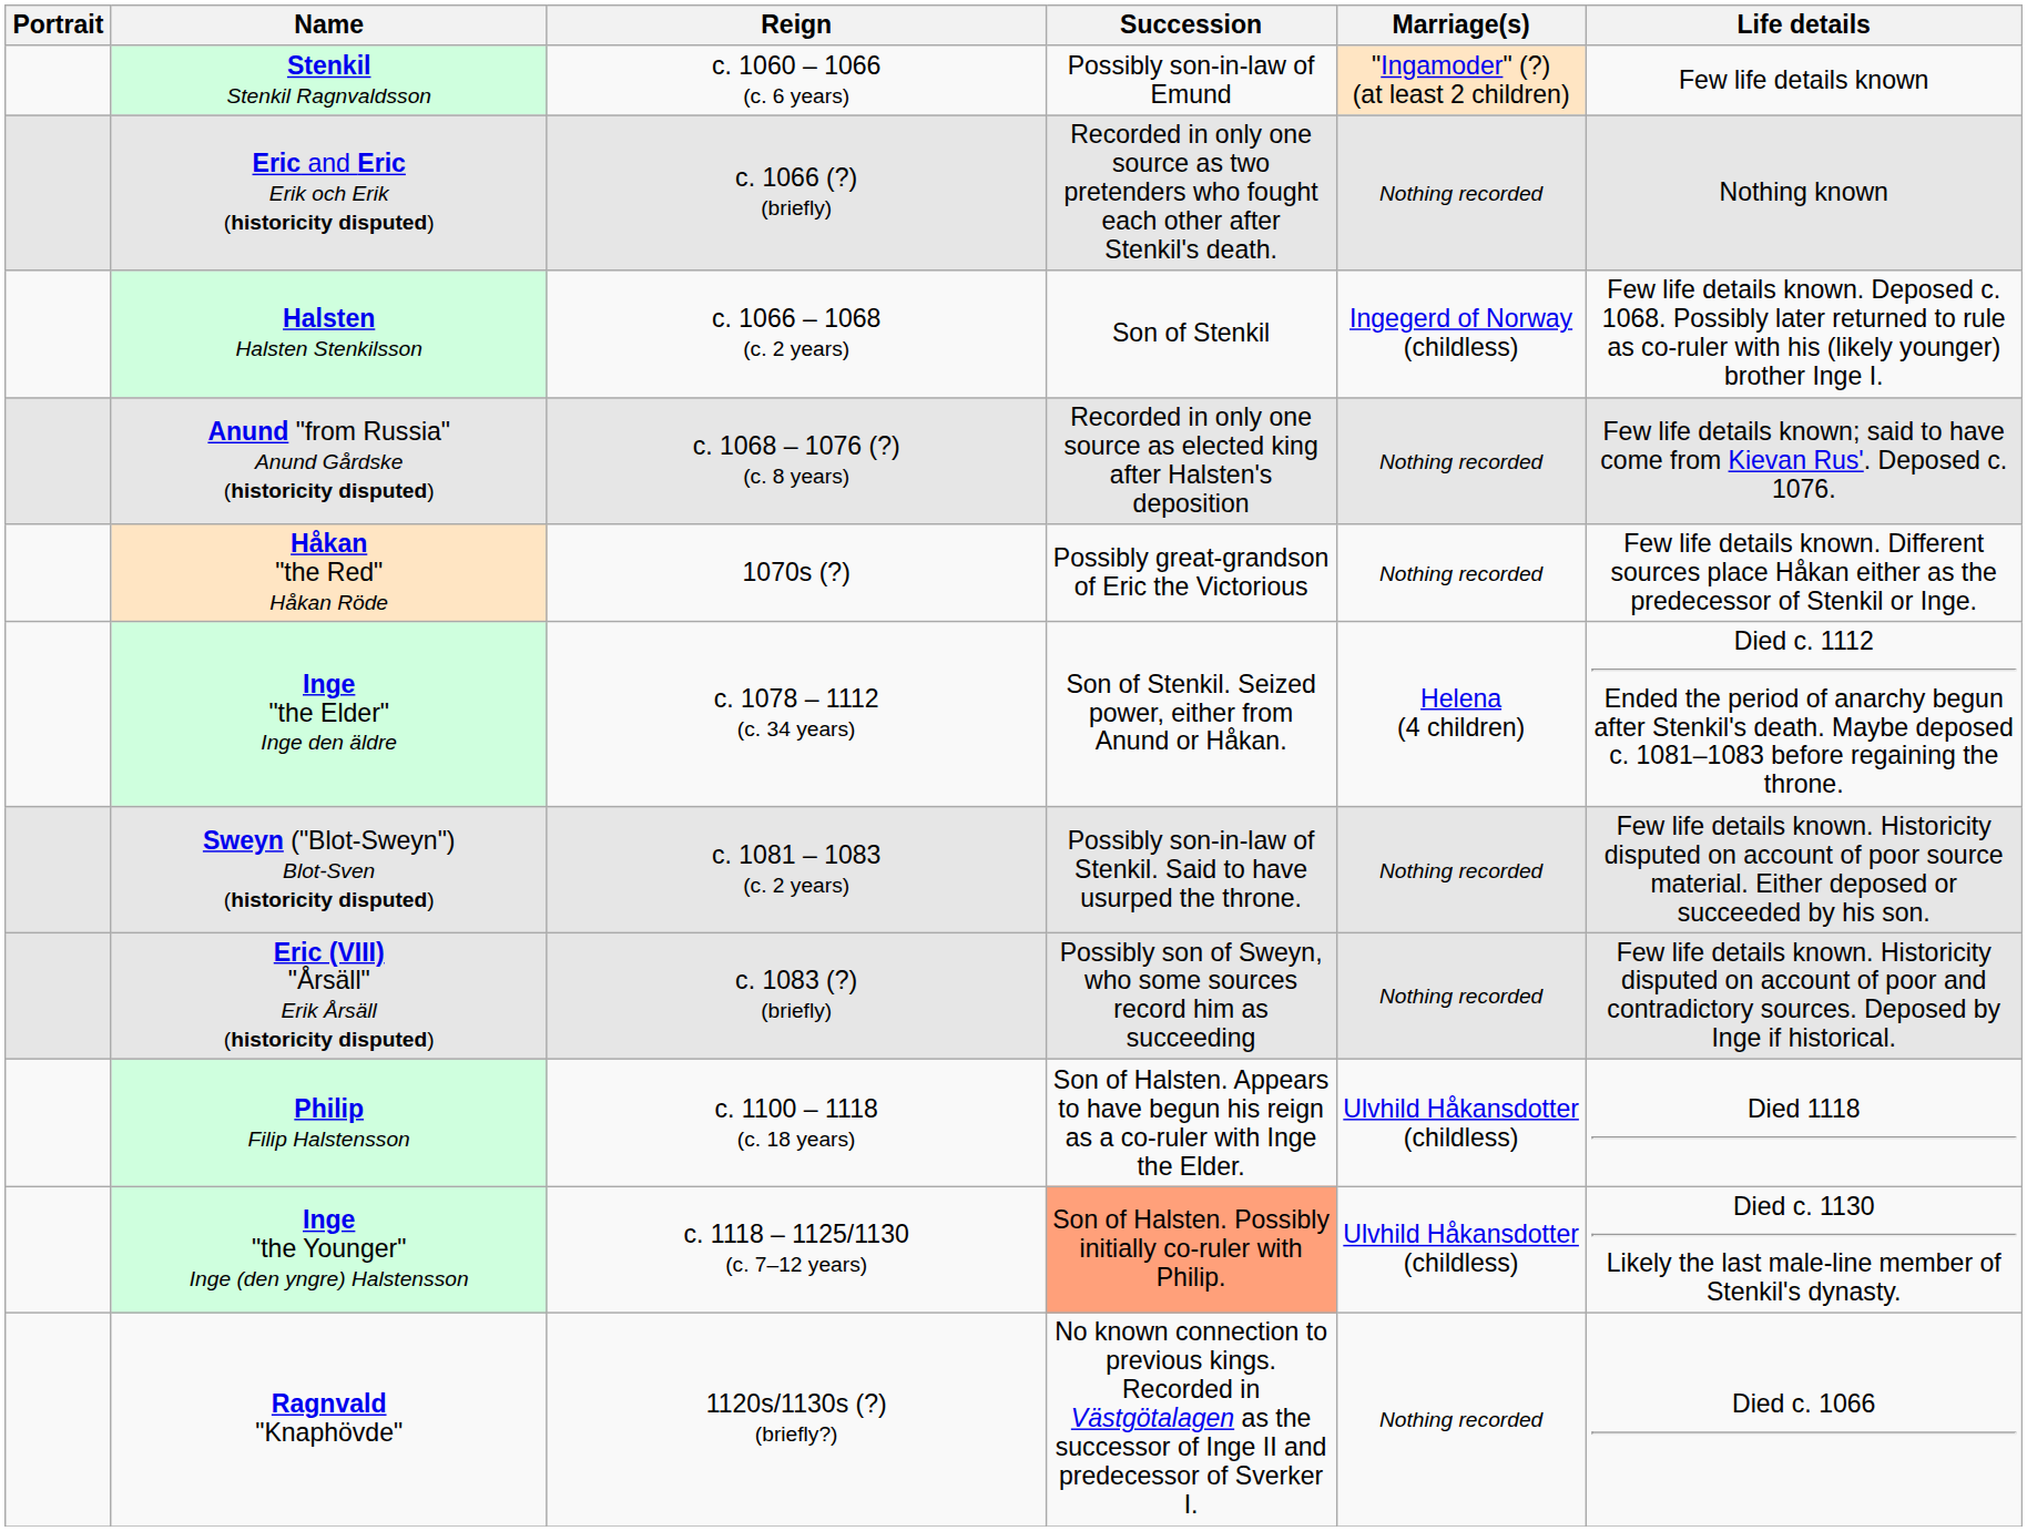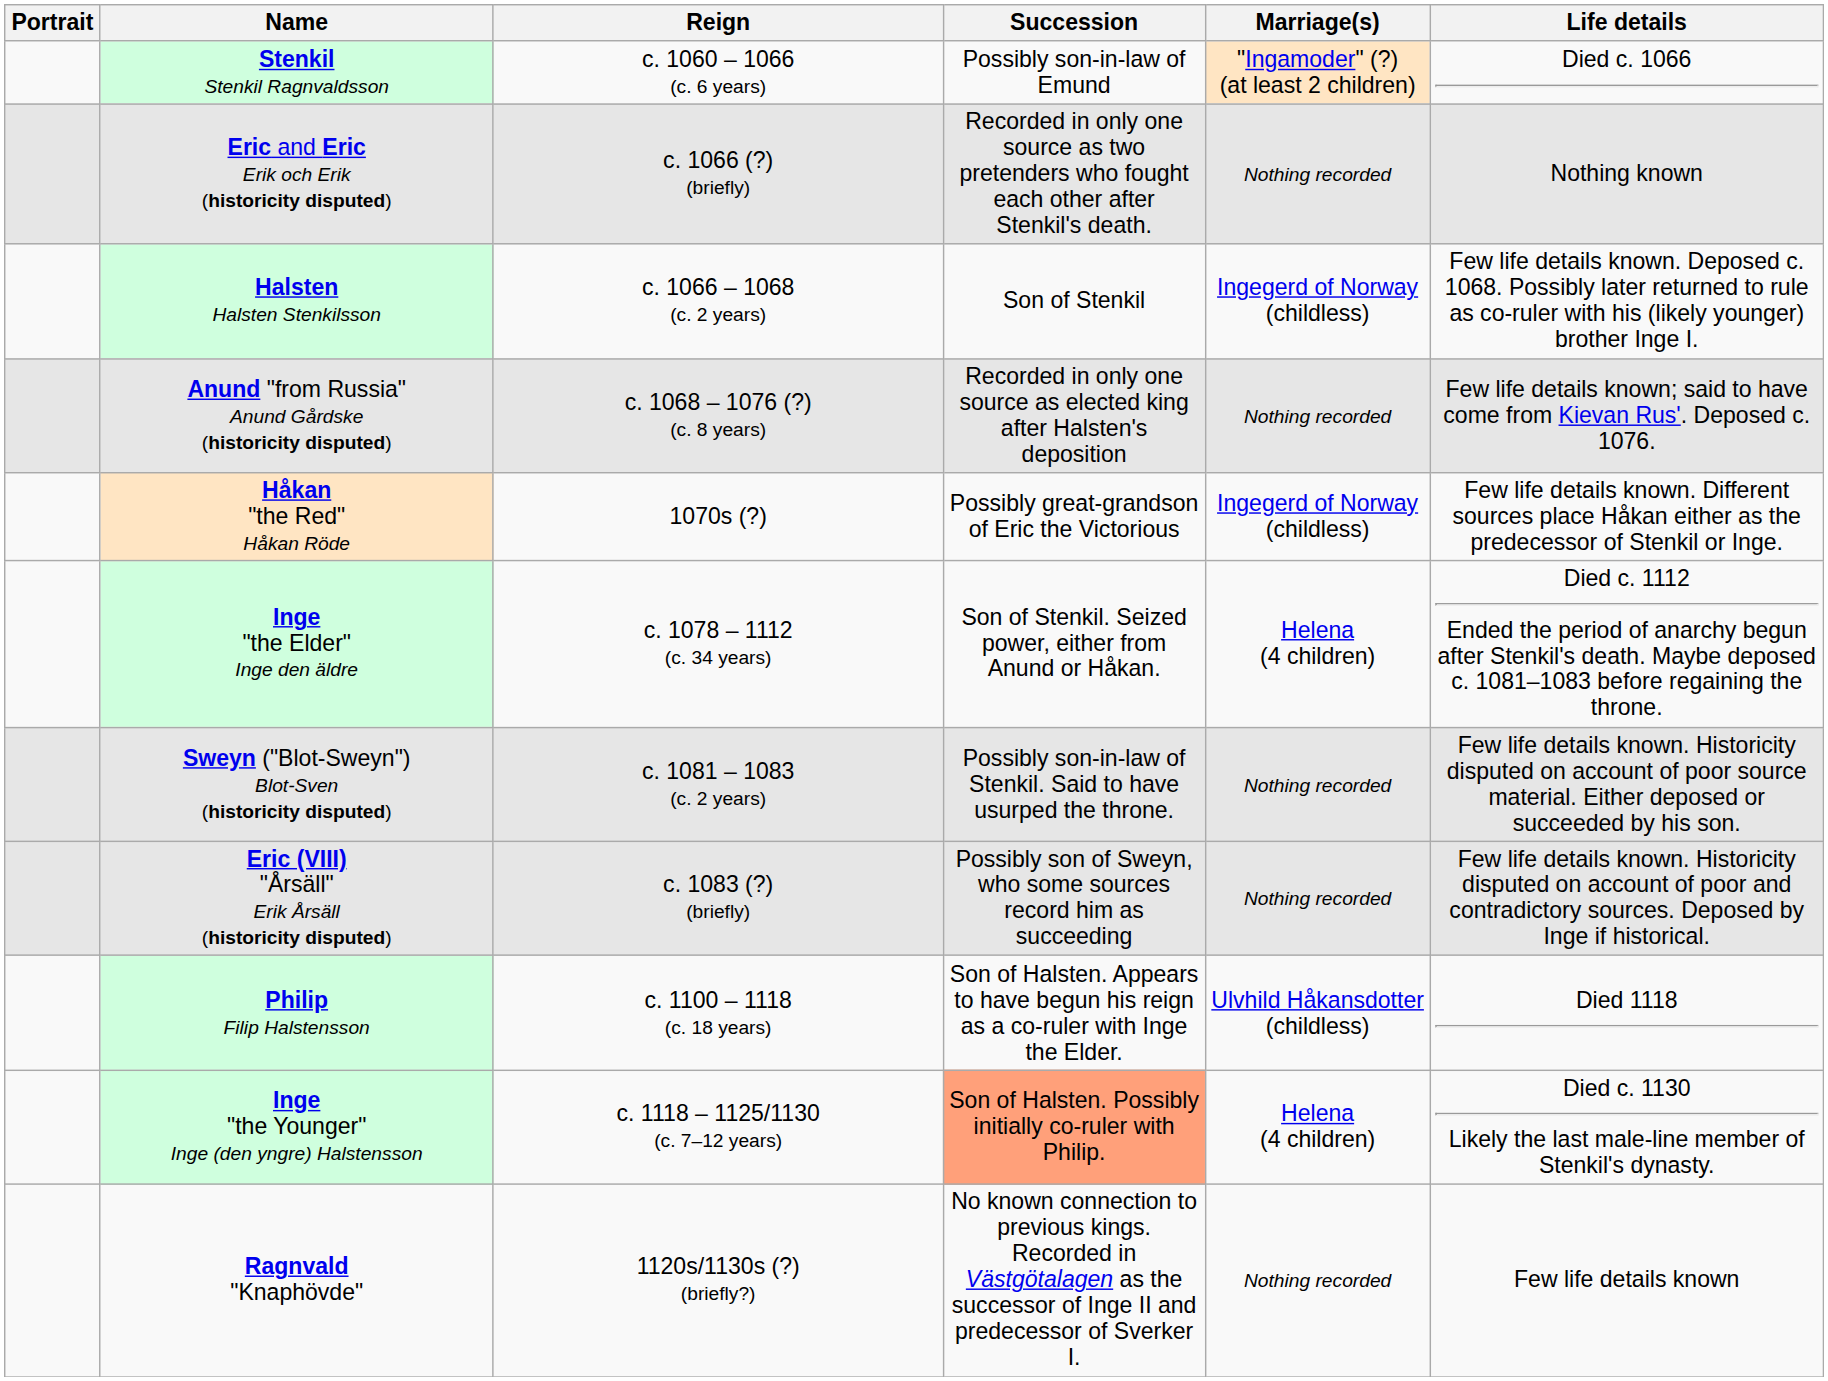Stenkil Stenkil Ragnvaldsson | Life details: Few life details known -> Died c. 1066
Håkan "the Red" Håkan Röde | Marriage(s): Nothing recorded -> Ingegerd of Norway (childless)
Inge "the Younger" Inge (den yngre) Halstensson | Marriage(s): Ulvhild Håkansdotter (childless) -> Helena (4 children)
Ragnvald "Knaphövde" | Life details: Died c. 1066 -> Few life details known
